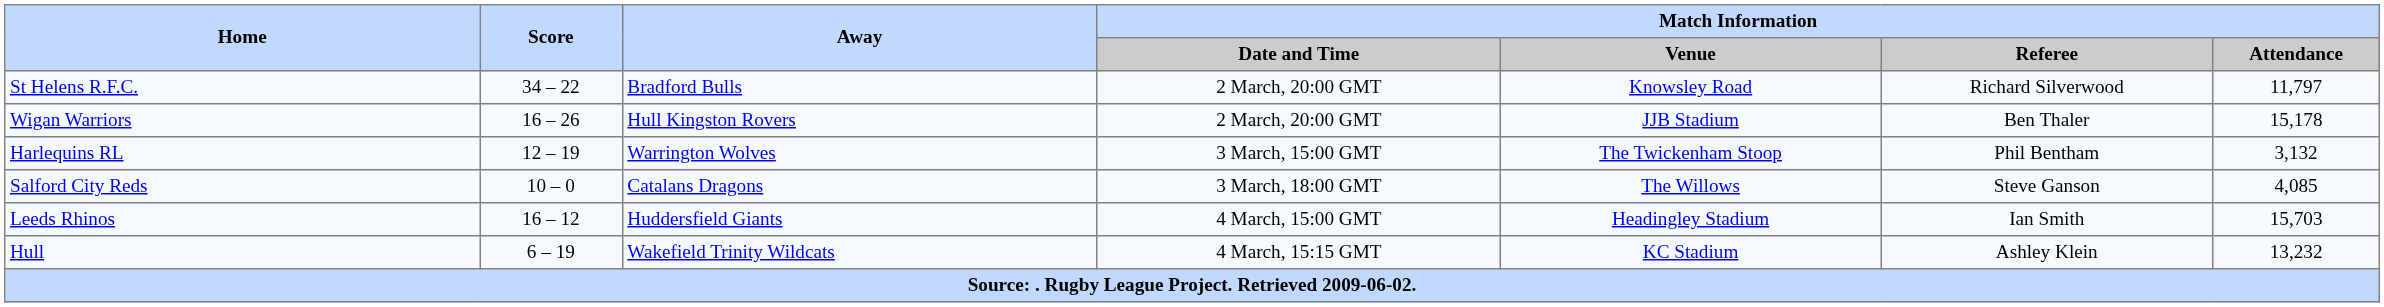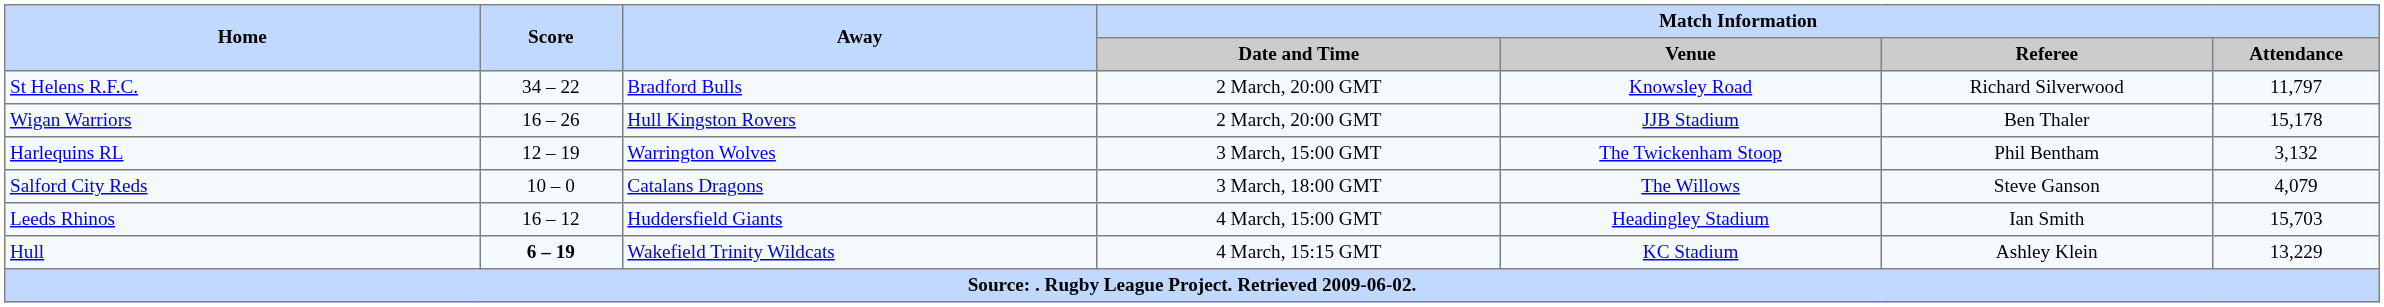Salford City Reds | Match Information / Attendance: 4,085 -> 4,079
Hull | Score: normal -> bold
Hull | Match Information / Attendance: 13,232 -> 13,229
